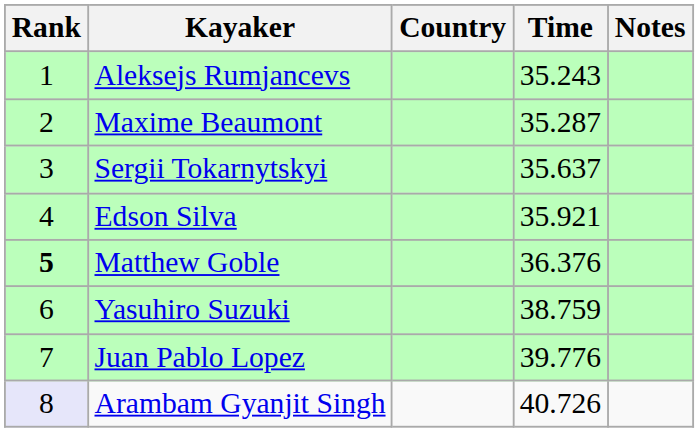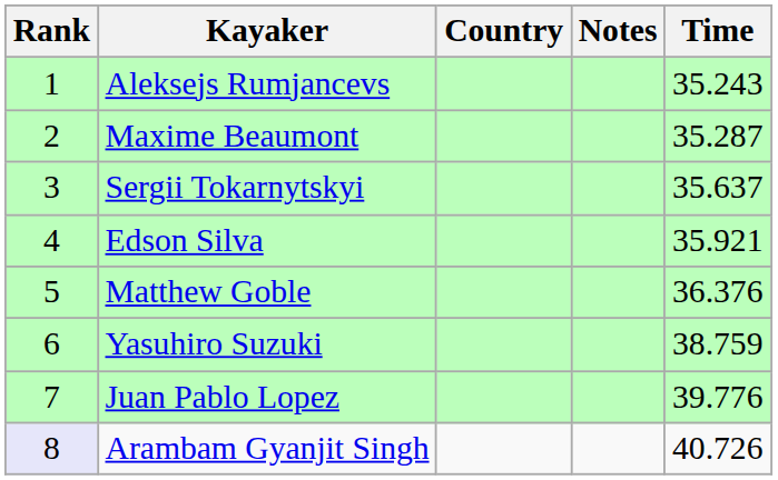columns swapped: Time <-> Notes
Matthew Goble | Rank: bold -> normal
